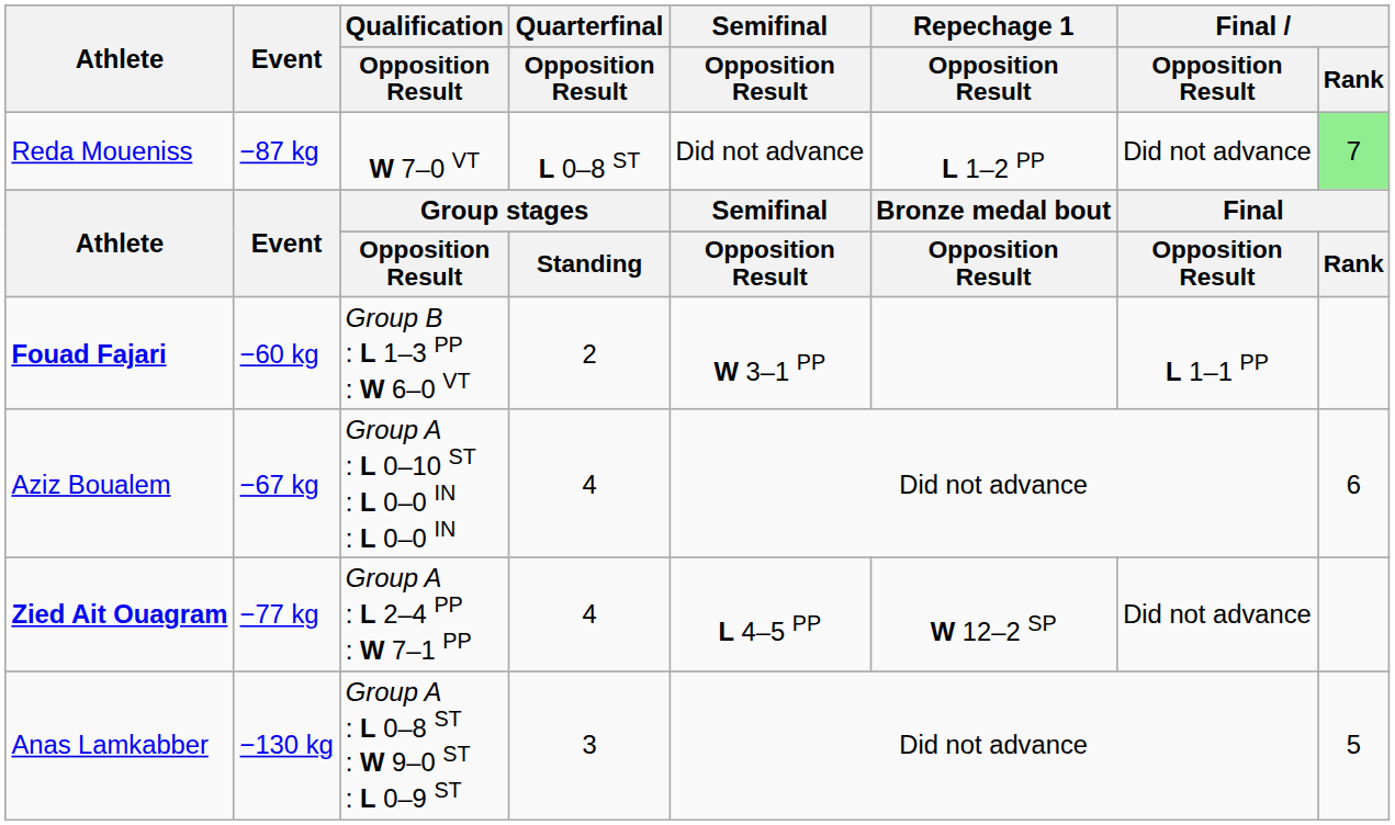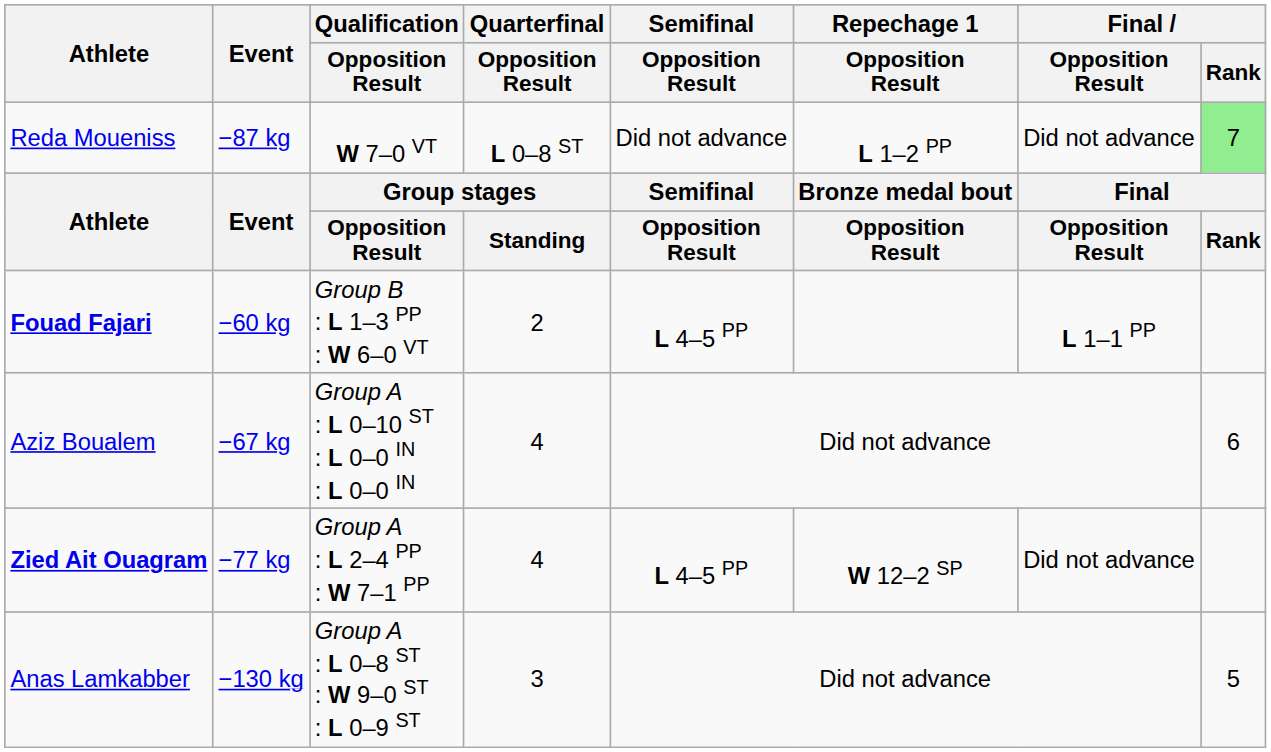Fouad Fajari | Semifinal / Opposition Result: W 3–1 PP -> L 4–5 PP
